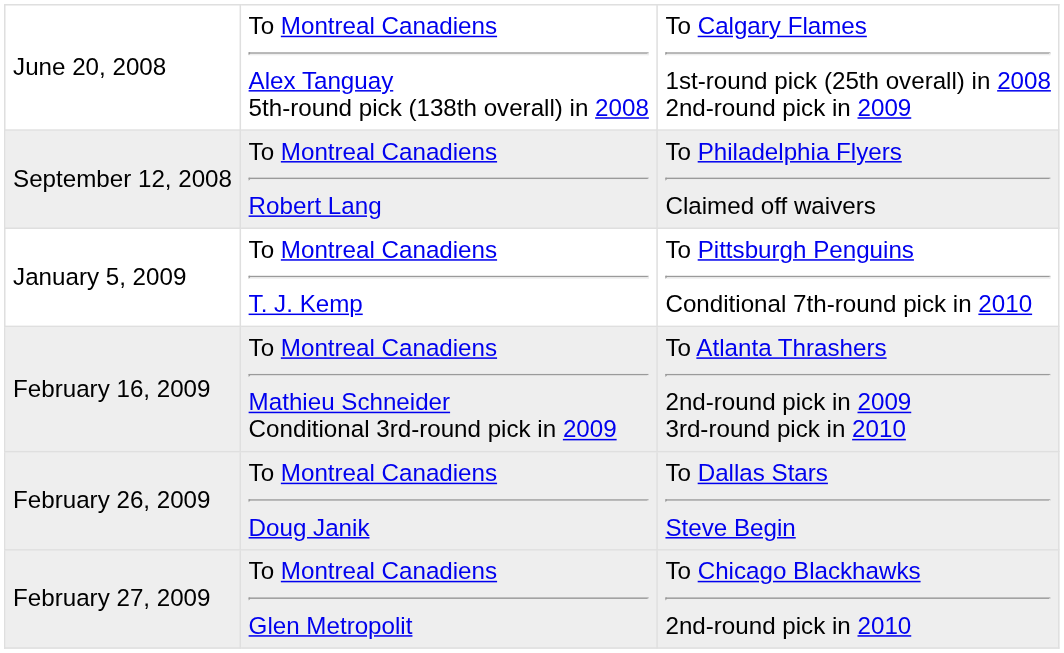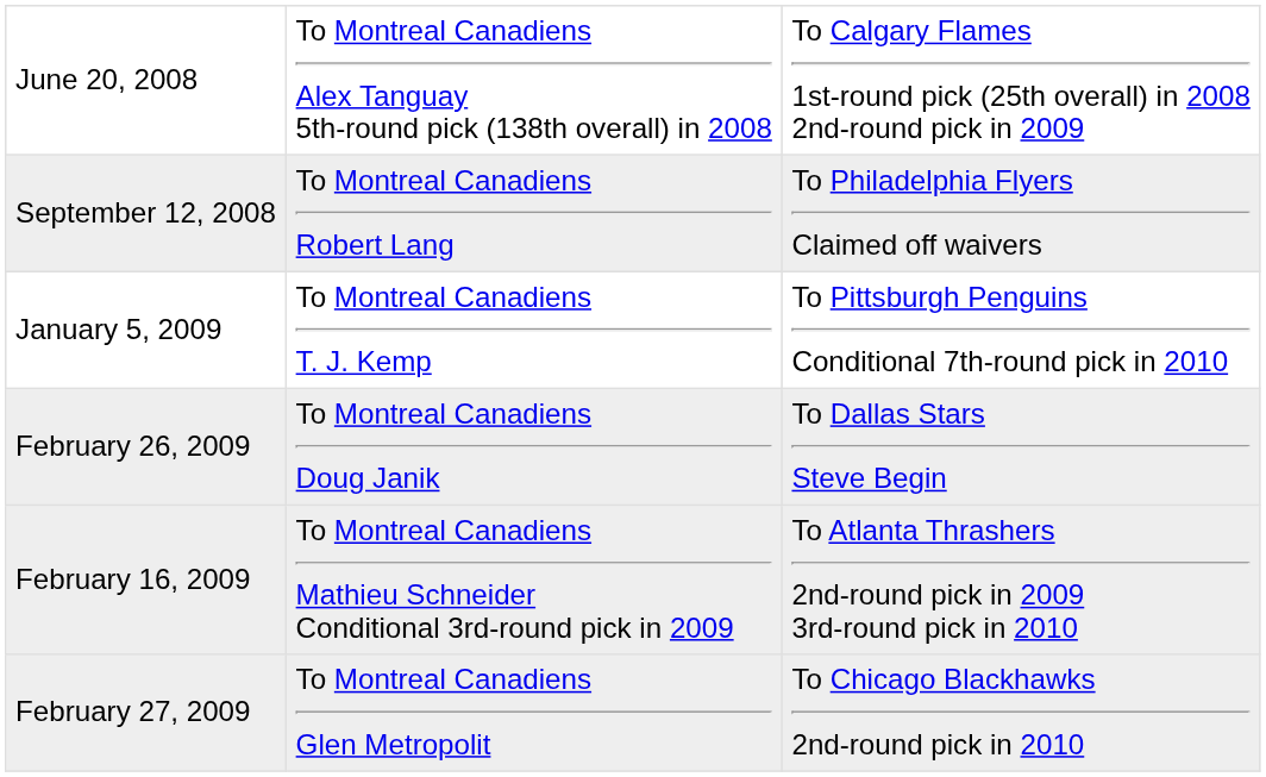rows swapped: February 16, 2009 <-> February 26, 2009
